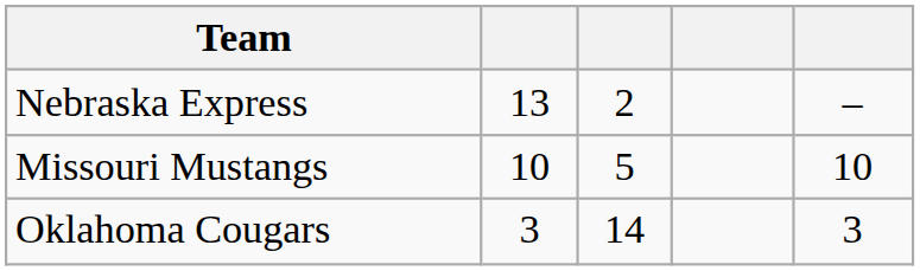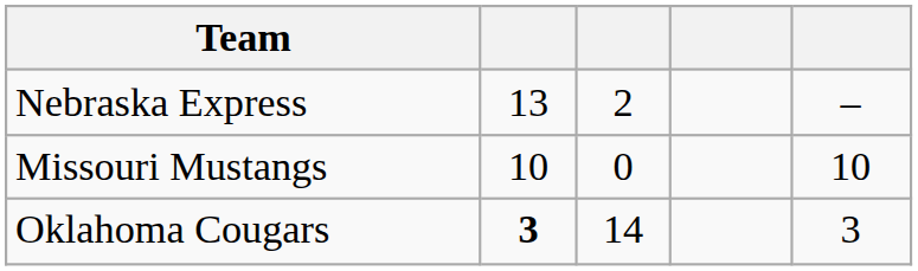Missouri Mustangs | column 3: 5 -> 0
Oklahoma Cougars | column 2: normal -> bold
